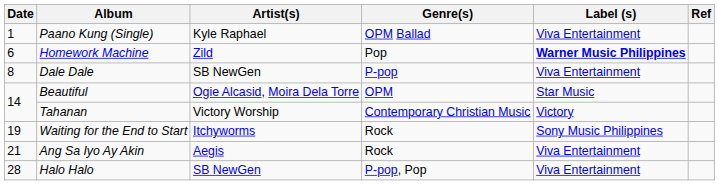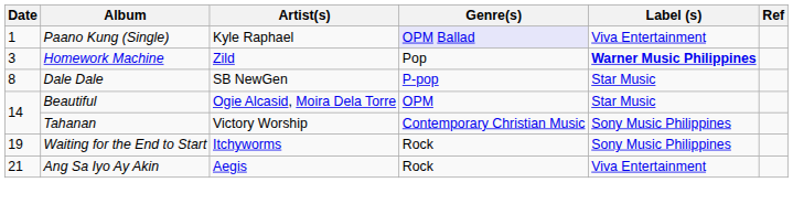Paano Kung (Single) | Genre(s): no background -> lavender background
Homework Machine | Date: 6 -> 3
Dale Dale | Label (s): Viva Entertainment -> Star Music
Tahanan | Label (s): Victory -> Sony Music Philippines
- row: 28 | Halo Halo | SB NewGen | P-pop, Pop | Viva Entertainment
